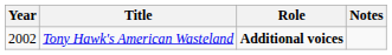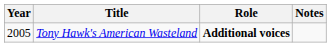Tony Hawk's American Wasteland | Year: 2002 -> 2005
